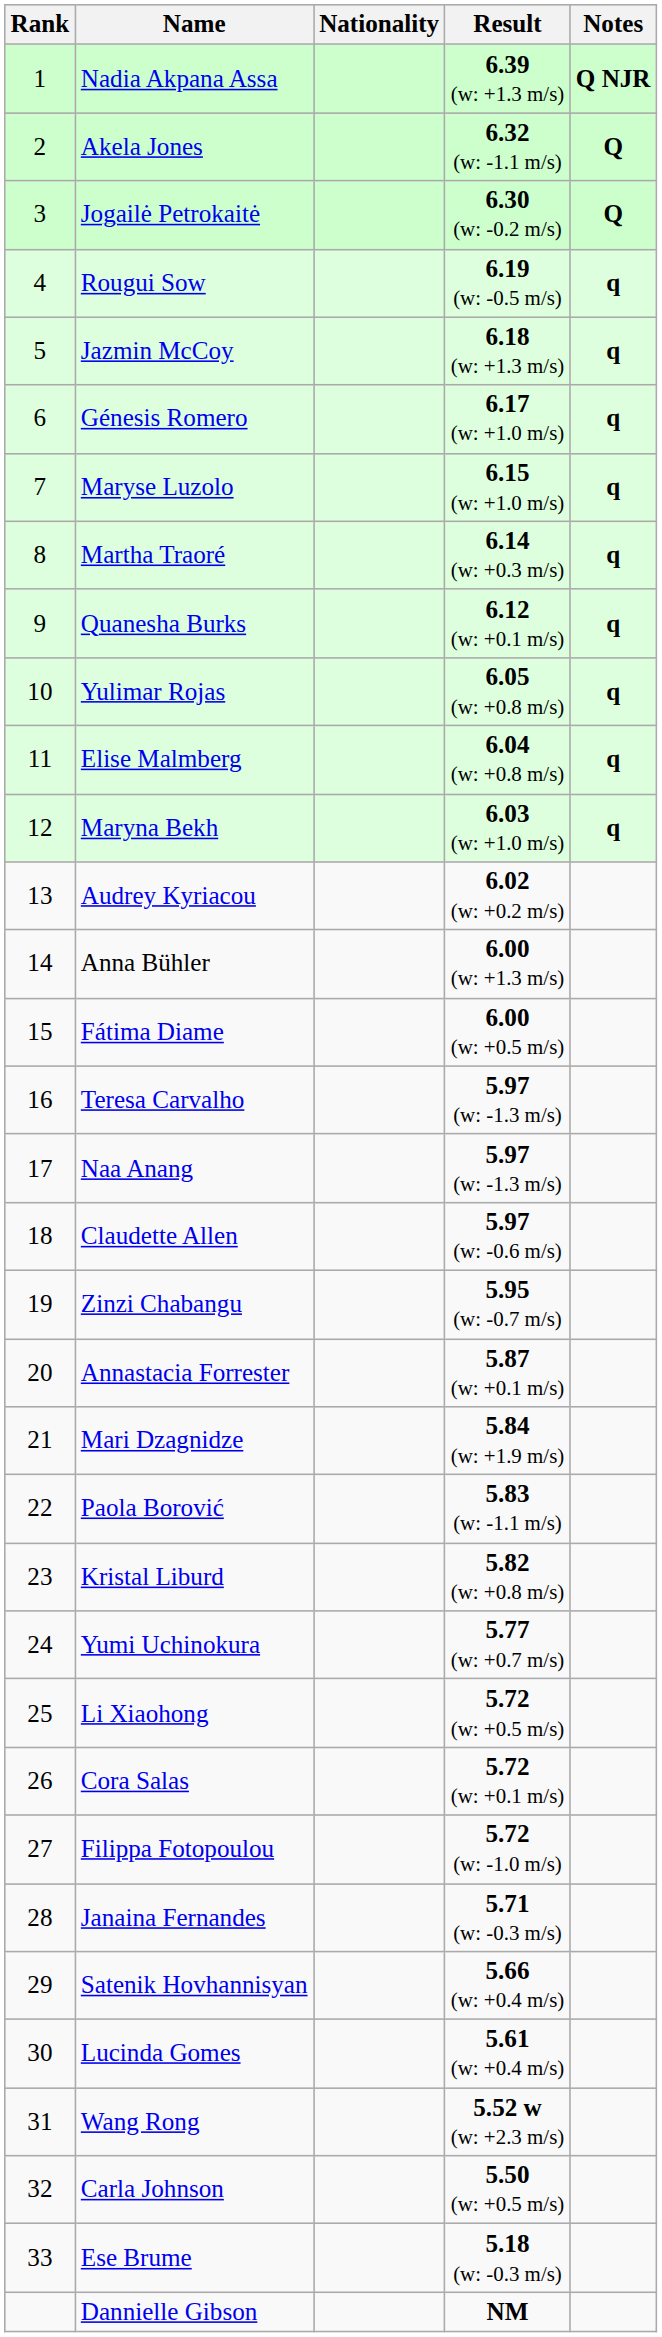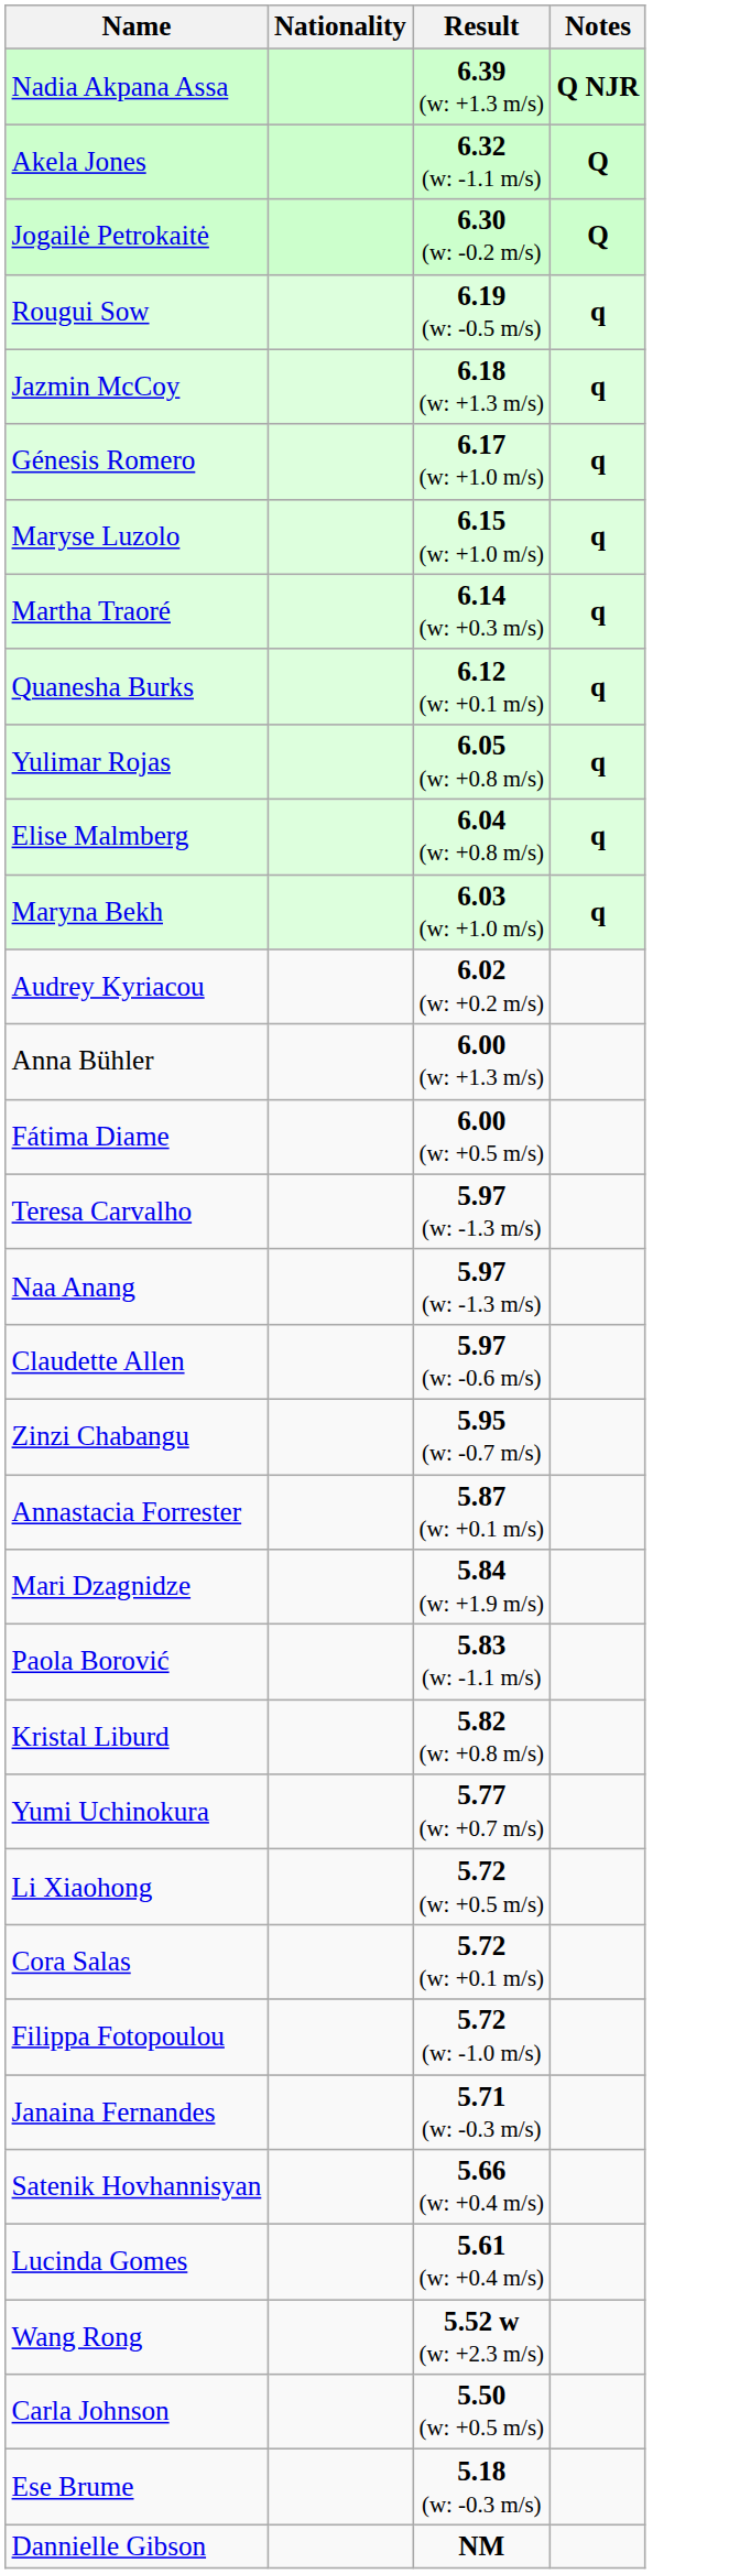- column: Rank | 1 | 2 | 3 | 4 | 5 | 6 | 7 | 8 | 9 | 10 | 11 | 12 | 13 | 14 | 15 | 16 | 17 | 18 | 19 | 20 | 21 | 22 | 23 | 24 | 25 | 26 | 27 | 28 | 29 | 30 | 31 | 32 | 33
